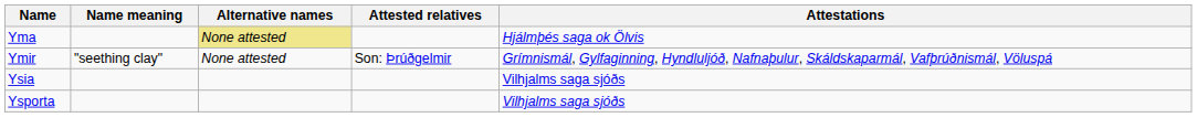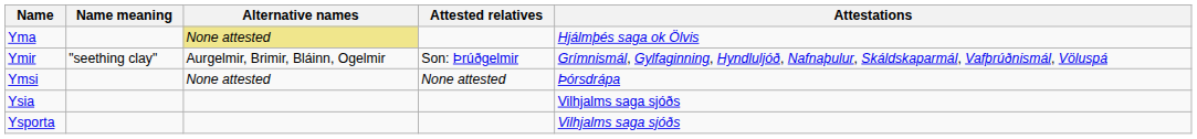Ymir | Alternative names: None attested -> Aurgelmir, Brimir, Bláinn, Ogelmir
+ row: Ymsi | None attested | None attested | Þórsdrápa
